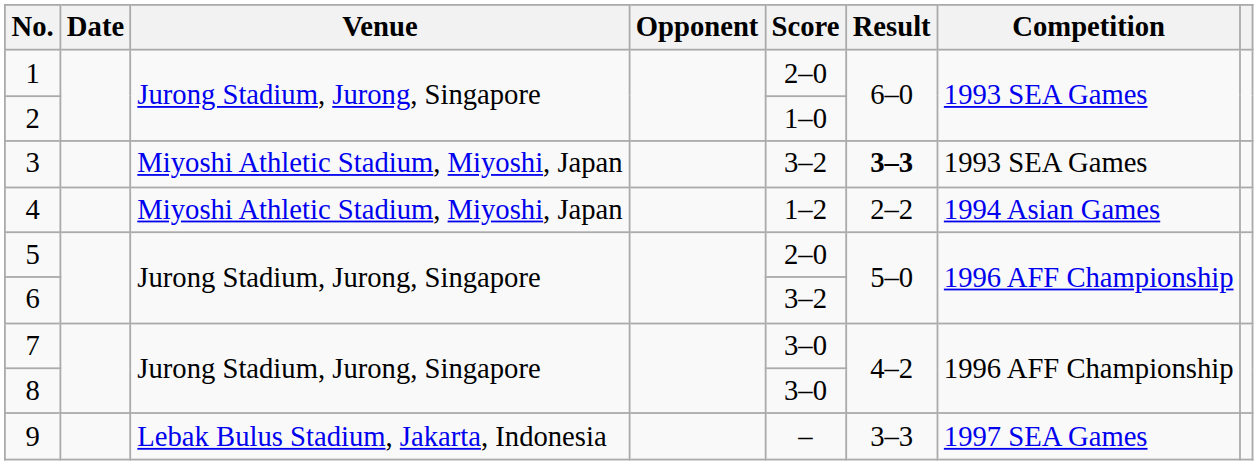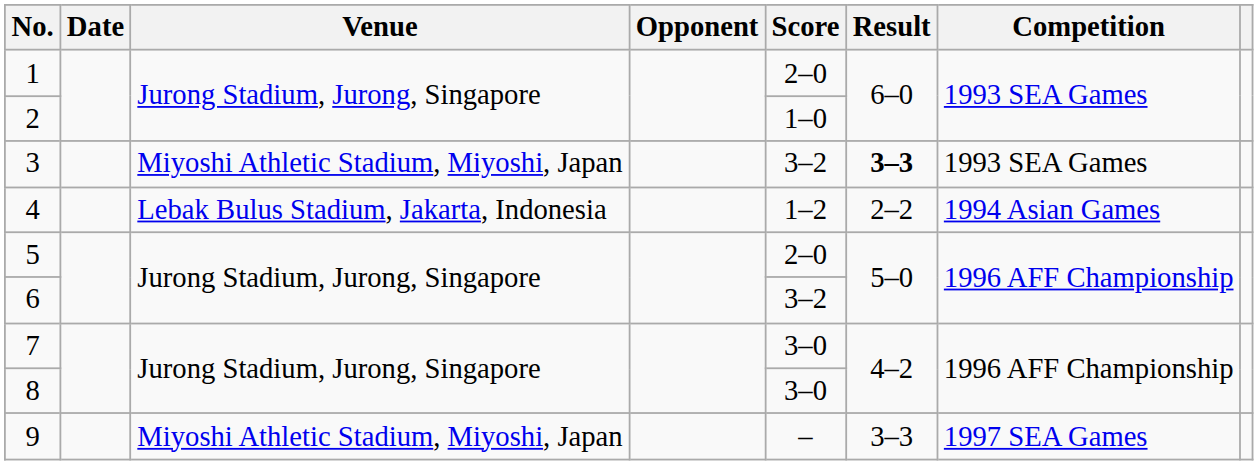4 | Venue: Miyoshi Athletic Stadium, Miyoshi, Japan -> Lebak Bulus Stadium, Jakarta, Indonesia
9 | Venue: Lebak Bulus Stadium, Jakarta, Indonesia -> Miyoshi Athletic Stadium, Miyoshi, Japan
